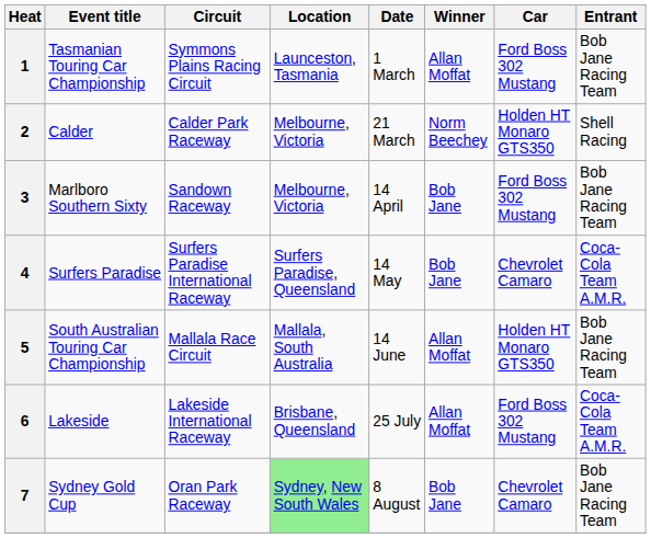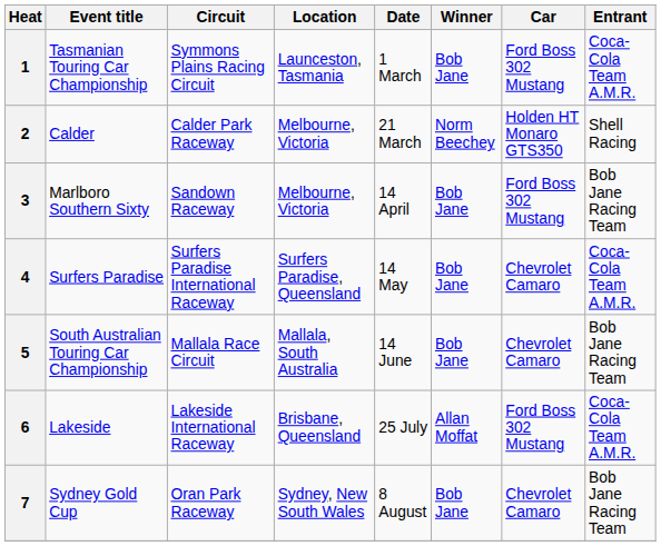1 | Winner: Allan Moffat -> Bob Jane
1 | Entrant: Bob Jane Racing Team -> Coca-Cola Team A.M.R.
5 | Winner: Allan Moffat -> Bob Jane
5 | Car: Holden HT Monaro GTS350 -> Chevrolet Camaro
7 | Location: lightgreen background -> no background
